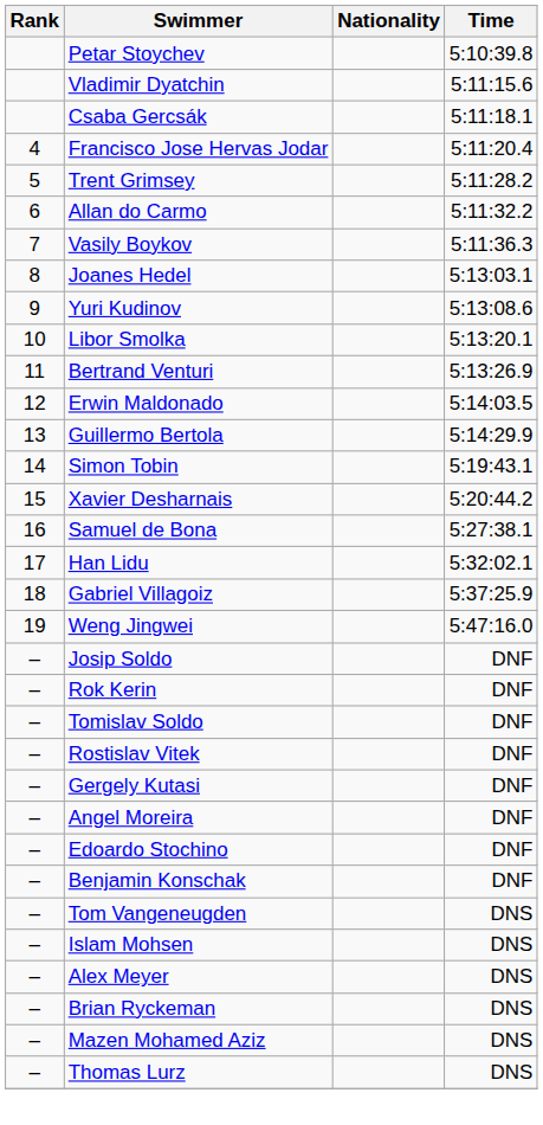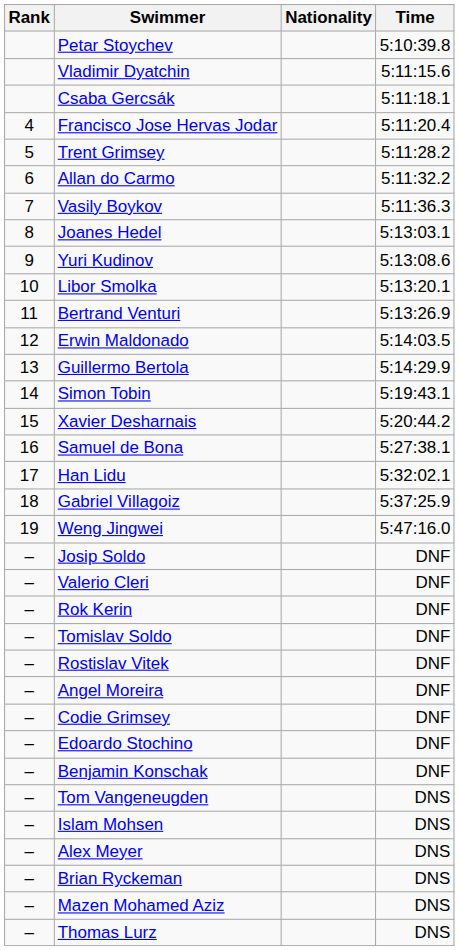+ row: – | Valerio Cleri | DNF
- row: – | Gergely Kutasi | DNF
+ row: – | Codie Grimsey | DNF
